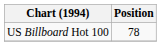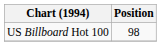US Billboard Hot 100 | Position: 78 -> 98
